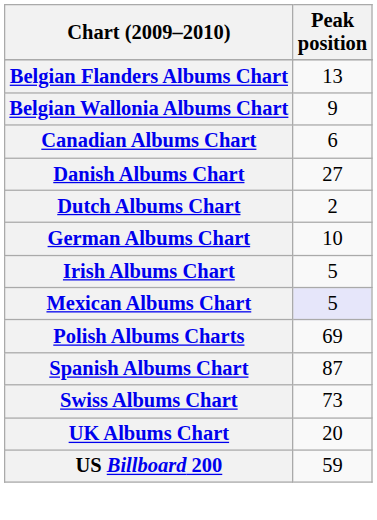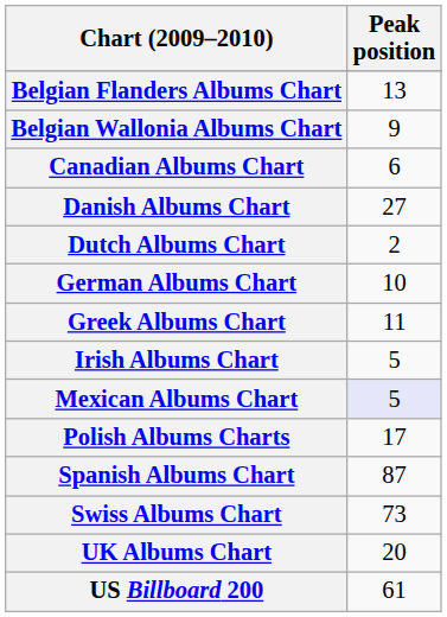+ row: Greek Albums Chart | 11
Polish Albums Charts | Peak position: 69 -> 17
US Billboard 200 | Peak position: 59 -> 61
